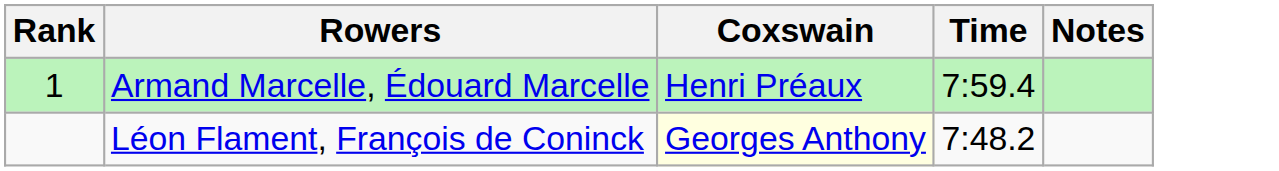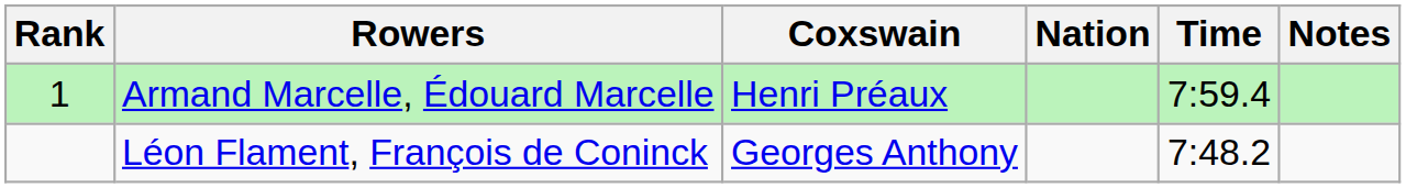+ column: Nation
Léon Flament, François de Coninck | Coxswain: lightyellow background -> no background
